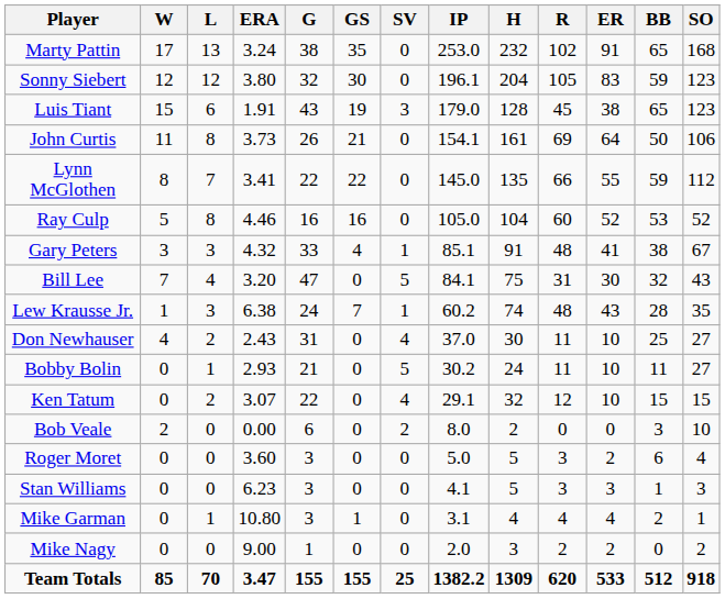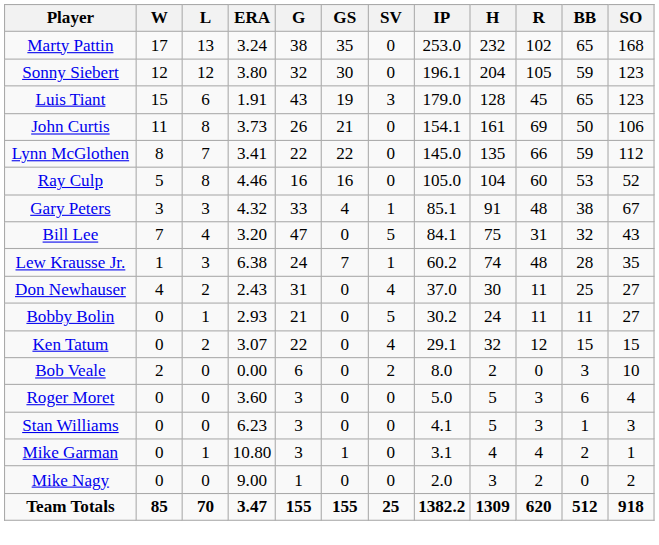- column: ER | 91 | 83 | 38 | 64 | 55 | 52 | 41 | 30 | 43 | 10 | 10 | 10 | 0 | 2 | 3 | 4 | 2 | 533
